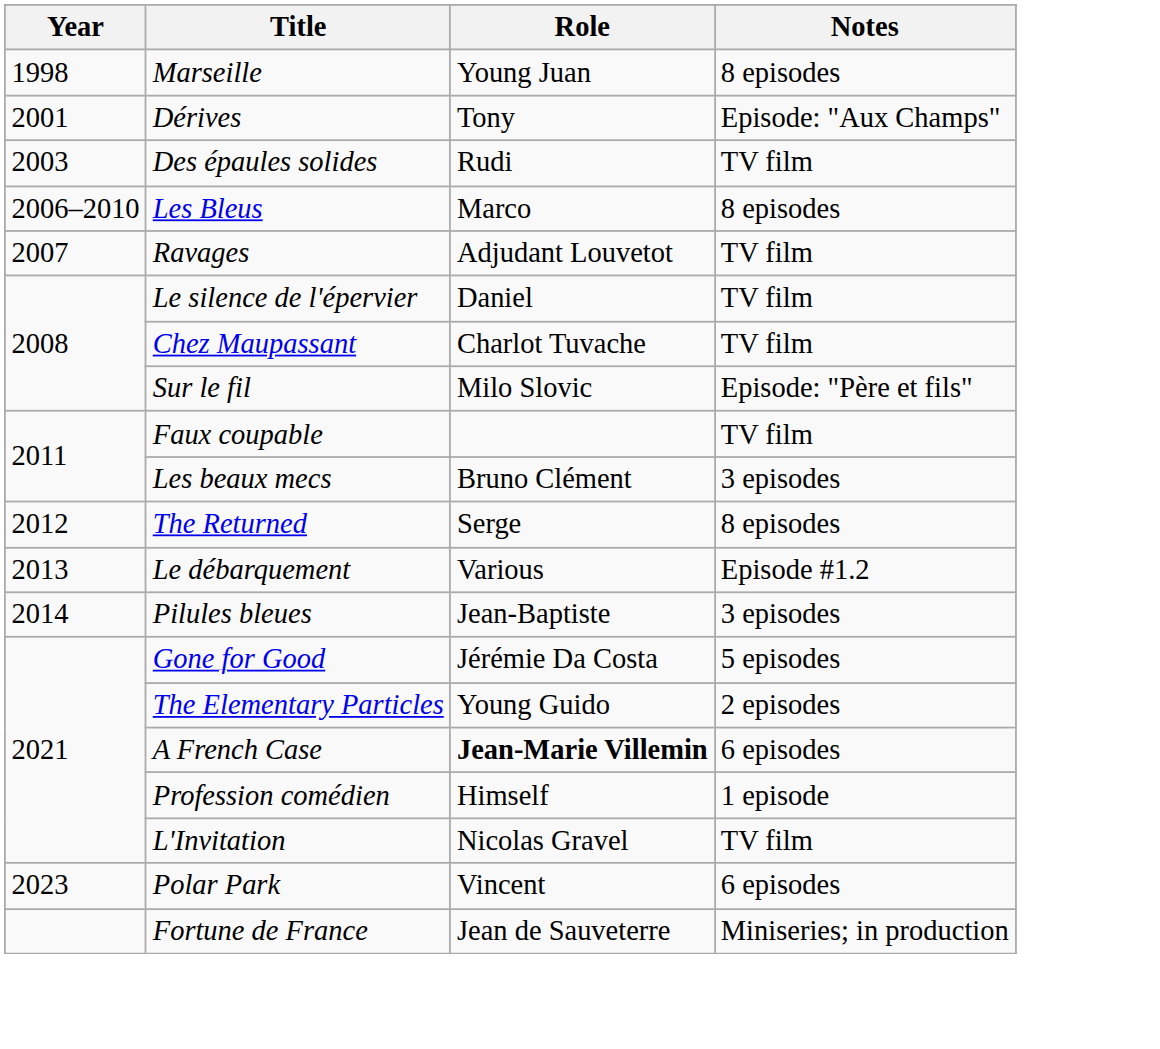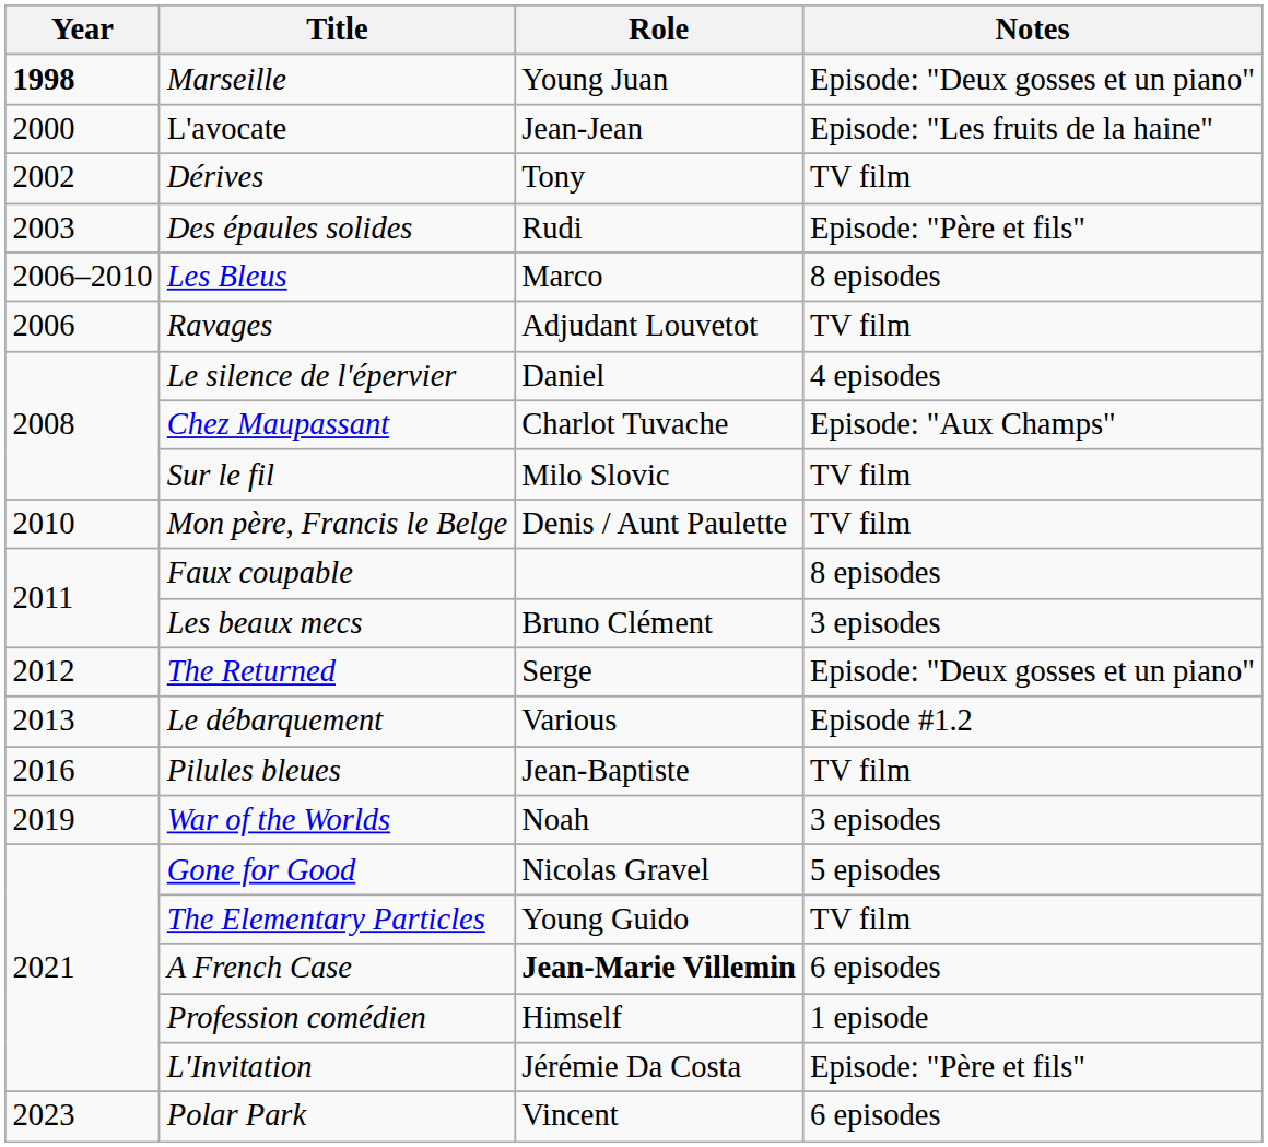Marseille | Year: normal -> bold
Marseille | Notes: 8 episodes -> Episode: "Deux gosses et un piano"
+ row: 2000 | L'avocate | Jean-Jean | Episode: "Les fruits de la haine"
Dérives | Year: 2001 -> 2002
Dérives | Notes: Episode: "Aux Champs" -> TV film
Des épaules solides | Notes: TV film -> Episode: "Père et fils"
Ravages | Year: 2007 -> 2006
Le silence de l'épervier | Notes: TV film -> 4 episodes
Chez Maupassant | Notes: TV film -> Episode: "Aux Champs"
Sur le fil | Notes: Episode: "Père et fils" -> TV film
+ row: 2010 | Mon père, Francis le Belge | Denis / Aunt Paulette | TV film
Faux coupable | Notes: TV film -> 8 episodes
The Returned | Notes: 8 episodes -> Episode: "Deux gosses et un piano"
Pilules bleues | Year: 2014 -> 2016
Pilules bleues | Notes: 3 episodes -> TV film
+ row: 2019 | War of the Worlds | Noah | 3 episodes
Gone for Good | Role: Jérémie Da Costa -> Nicolas Gravel
The Elementary Particles | Notes: 2 episodes -> TV film
L'Invitation | Role: Nicolas Gravel -> Jérémie Da Costa
L'Invitation | Notes: TV film -> Episode: "Père et fils"
- row: Fortune de France | Jean de Sauveterre | Miniseries; in production
